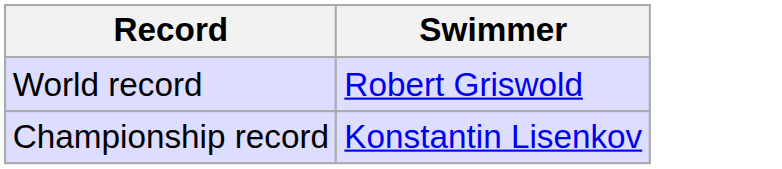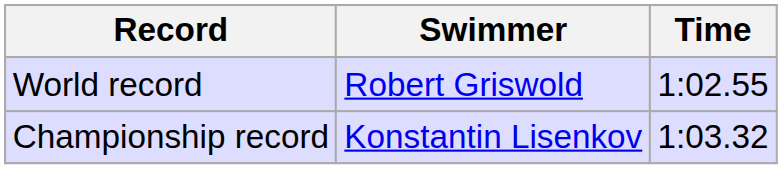+ column: Time | 1:02.55 | 1:03.32
